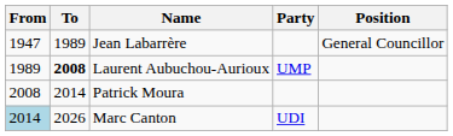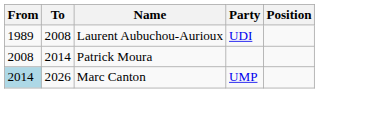- row: 1947 | 1989 | Jean Labarrère | General Councillor
Laurent Aubuchou-Aurioux | To: bold -> normal
Laurent Aubuchou-Aurioux | Party: UMP -> UDI
Marc Canton | Party: UDI -> UMP
